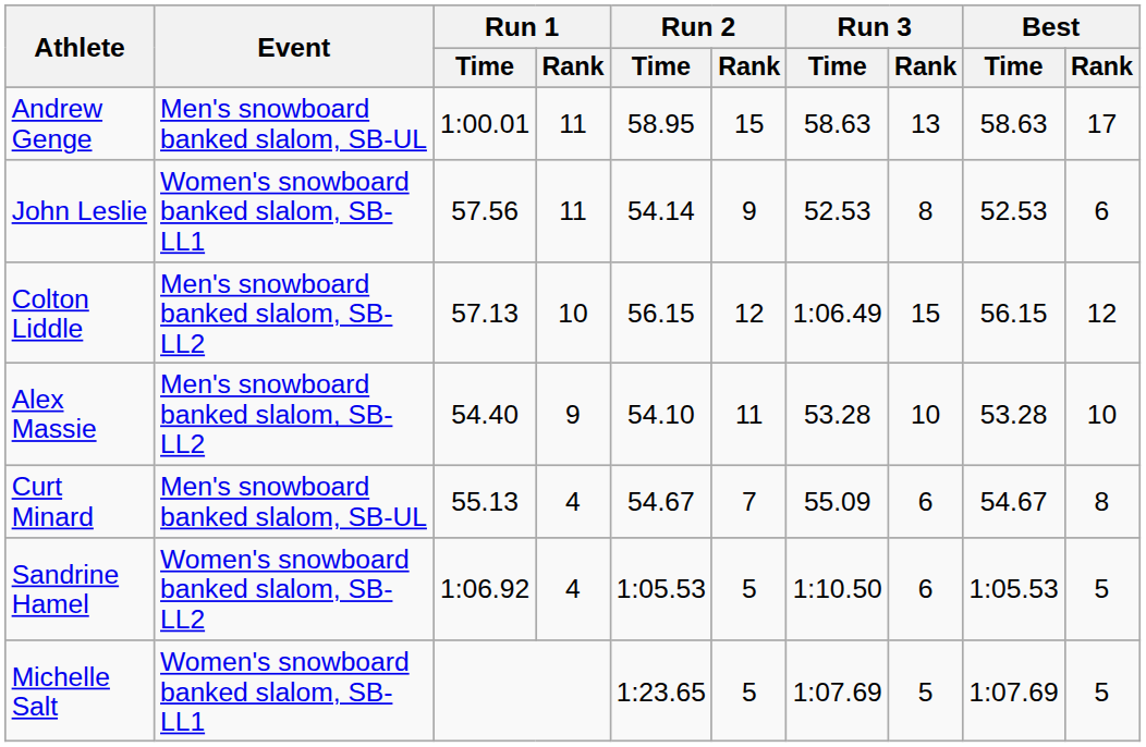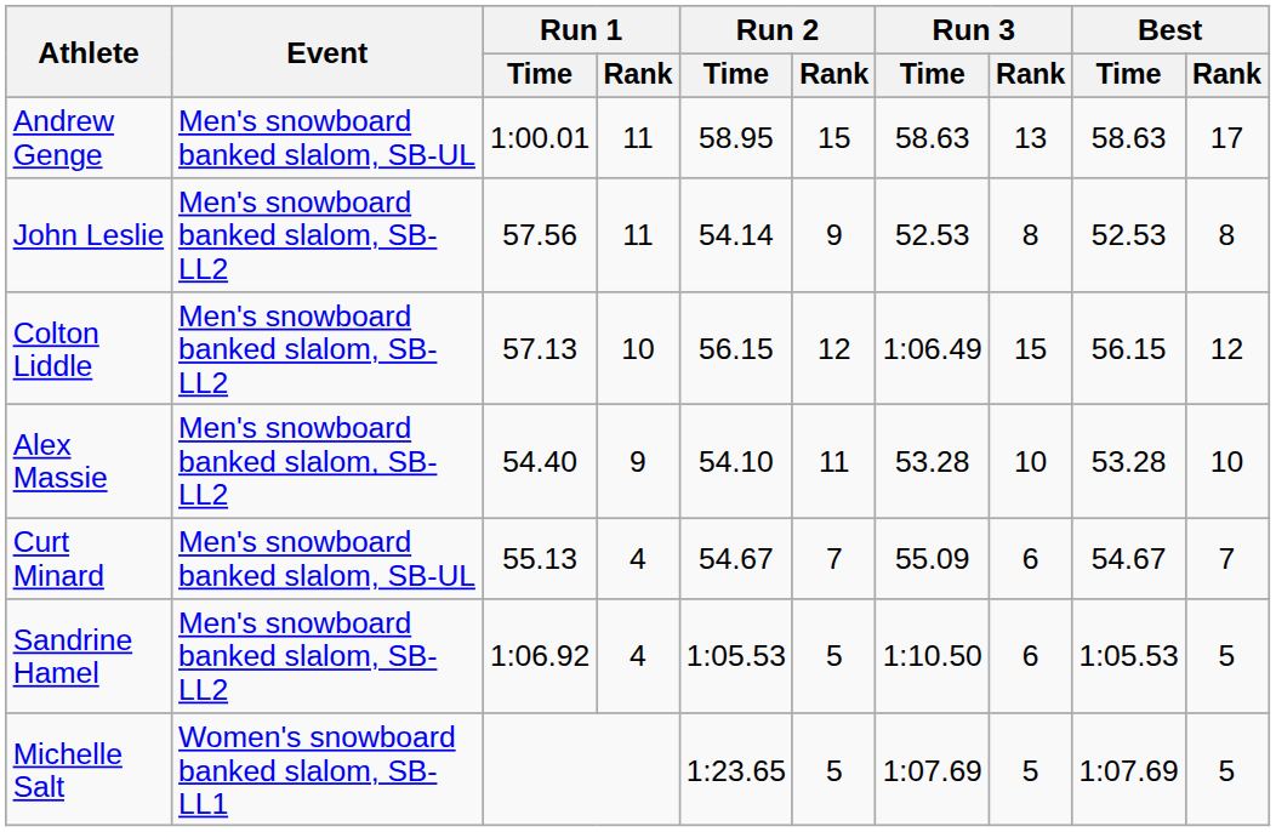John Leslie | Event: Women's snowboard banked slalom, SB-LL1 -> Men's snowboard banked slalom, SB-LL2
John Leslie | Best / Rank: 6 -> 8
Curt Minard | Best / Rank: 8 -> 7
Sandrine Hamel | Event: Women's snowboard banked slalom, SB-LL2 -> Men's snowboard banked slalom, SB-LL2
